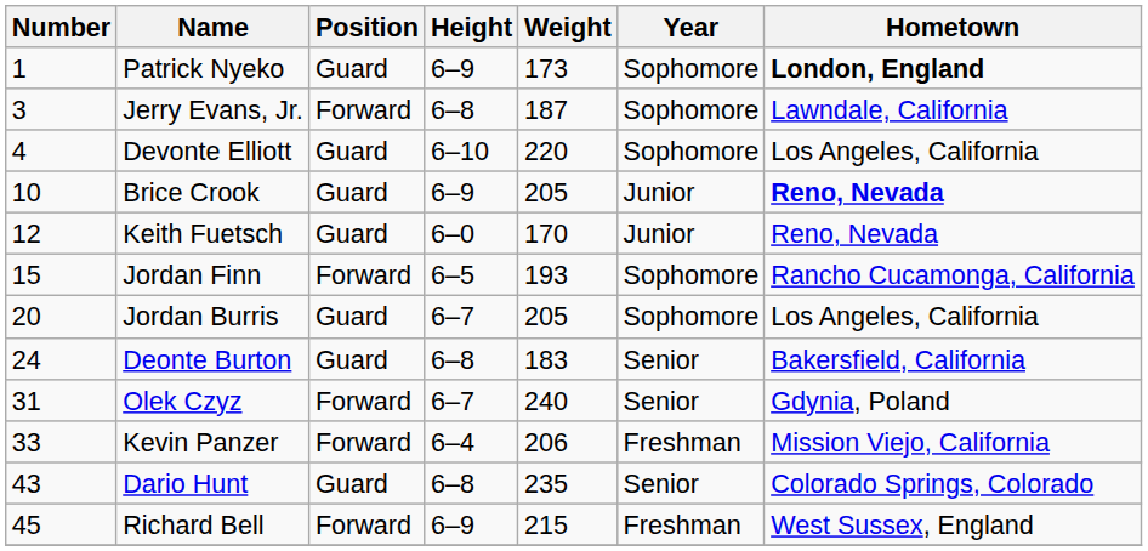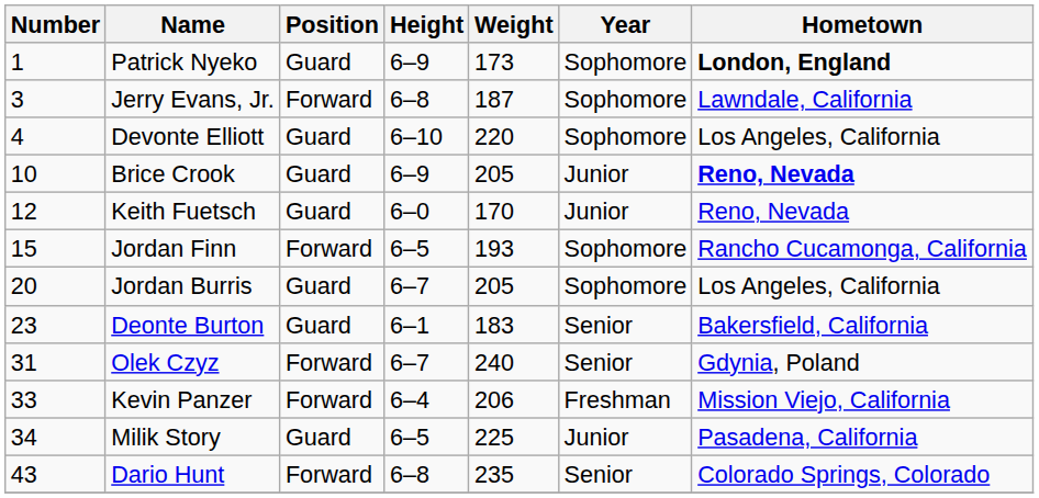Deonte Burton | Number: 24 -> 23
Deonte Burton | Height: 6–8 -> 6–1
+ row: 34 | Milik Story | Guard | 6–5 | 225 | Junior | Pasadena, California
Dario Hunt | Position: Guard -> Forward
- row: 45 | Richard Bell | Forward | 6–9 | 215 | Freshman | West Sussex, England
